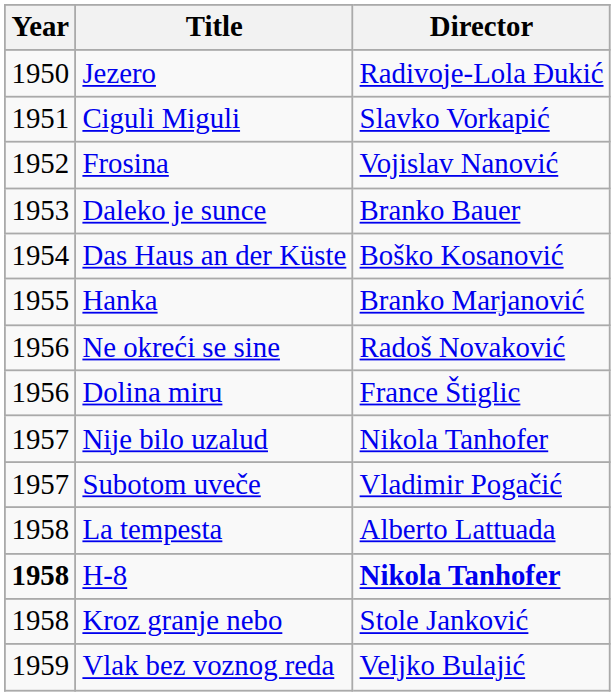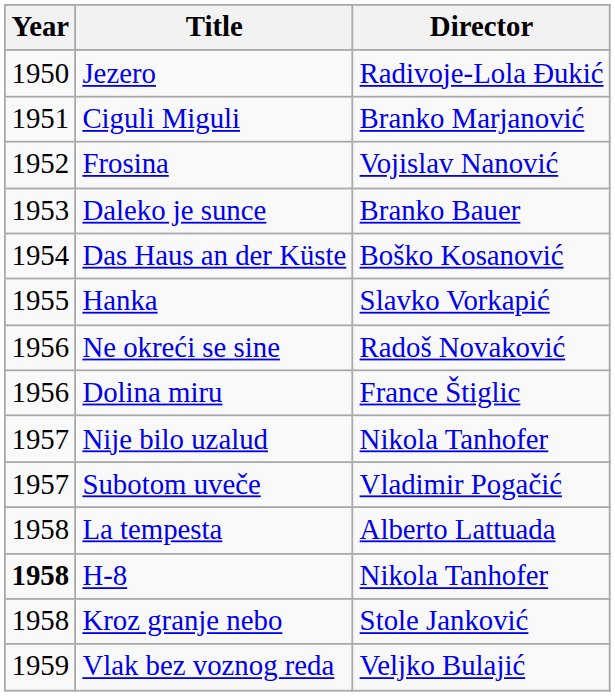Ciguli Miguli | Director: Slavko Vorkapić -> Branko Marjanović
Hanka | Director: Branko Marjanović -> Slavko Vorkapić
H-8 | Director: bold -> normal
